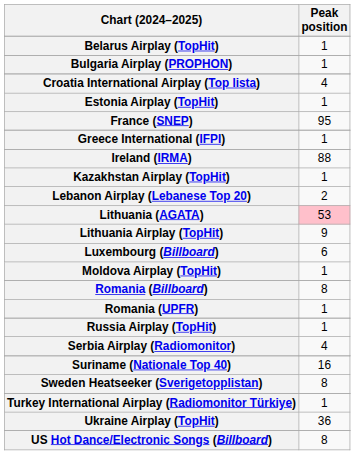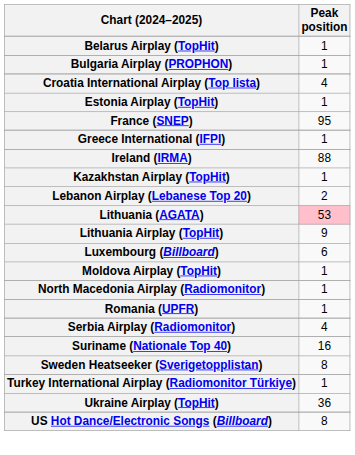+ row: North Macedonia Airplay (Radiomonitor) | 1
- row: Romania (Billboard) | 8
- row: Russia Airplay (TopHit) | 1
